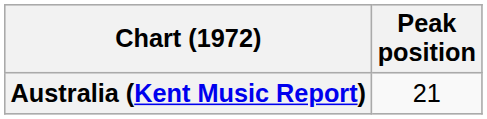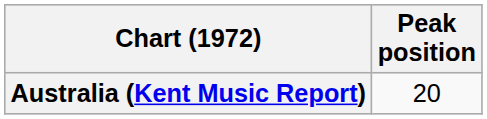Australia (Kent Music Report) | Peak position: 21 -> 20
